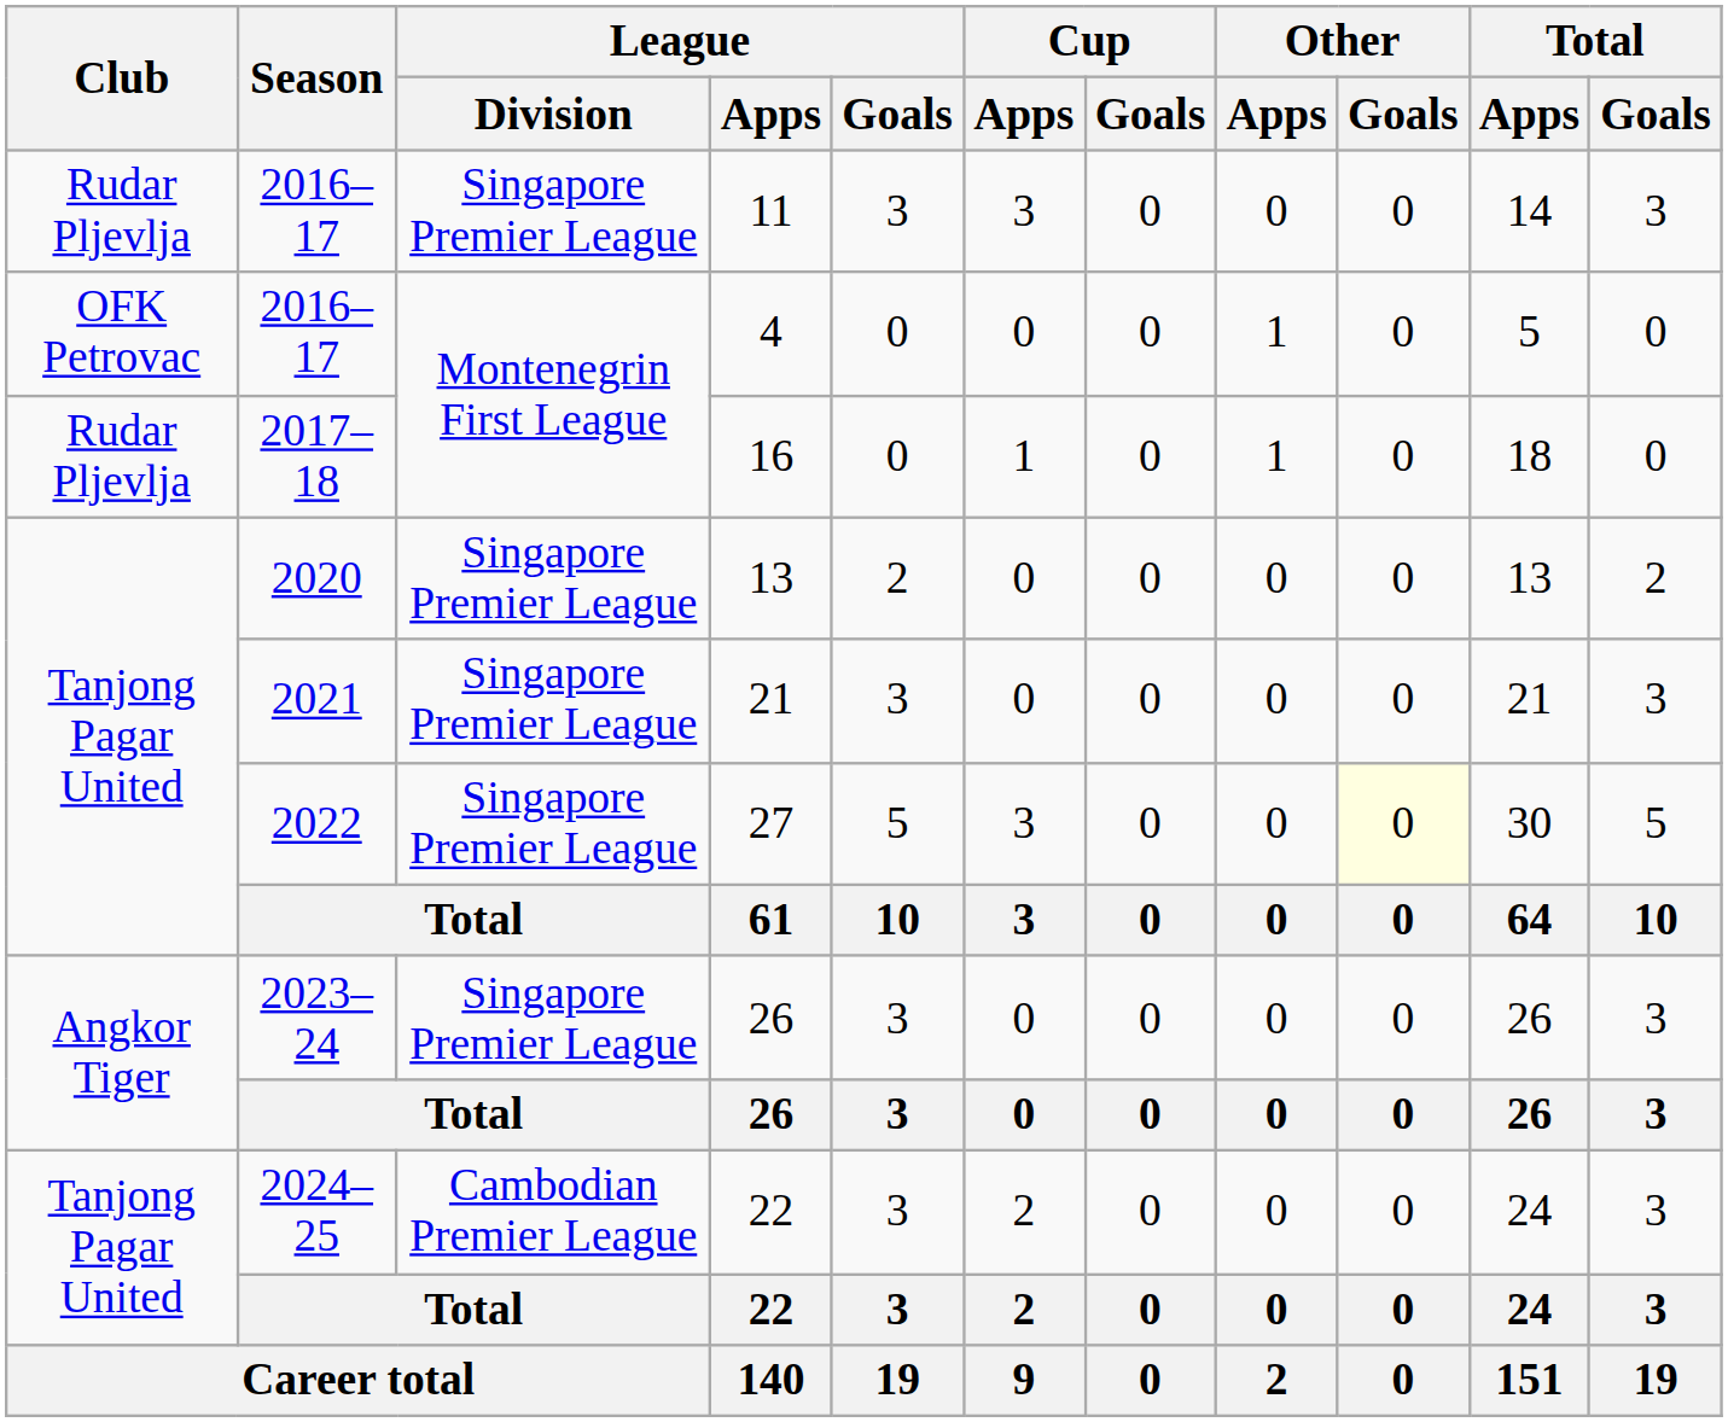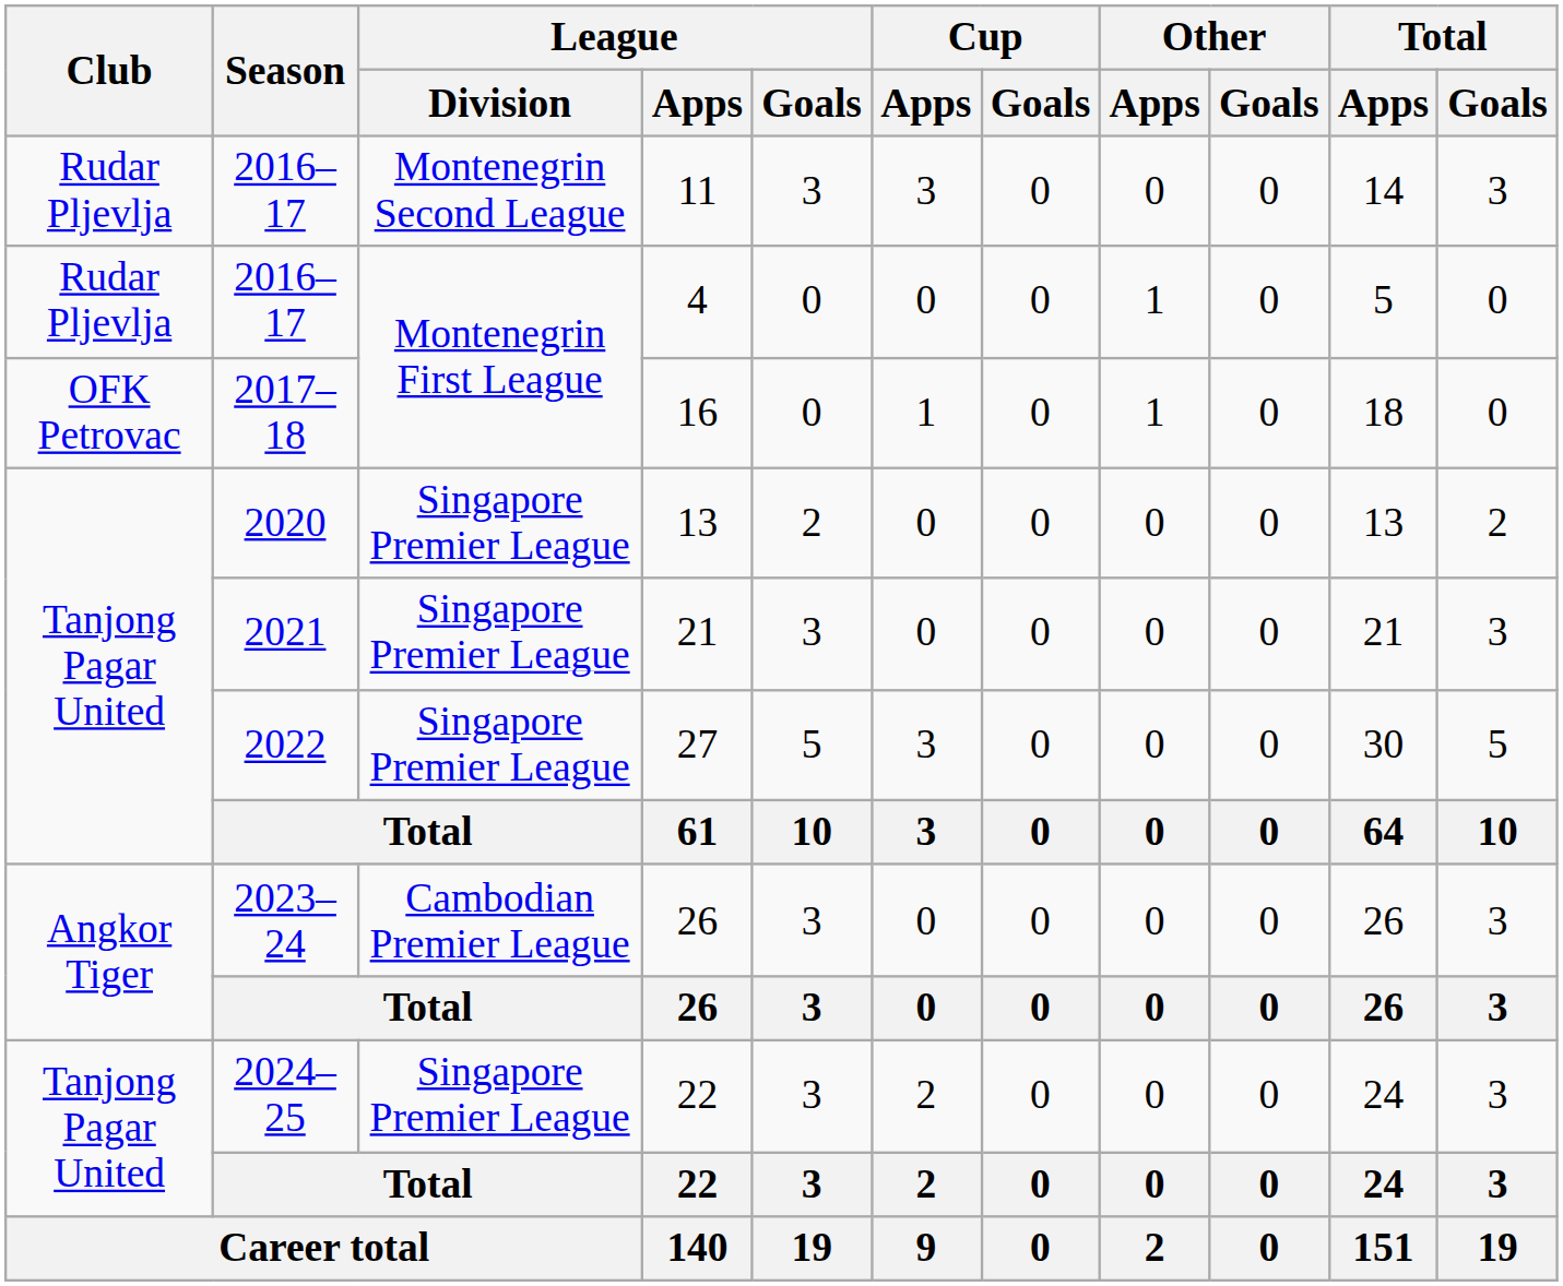11 | League / Division: Singapore Premier League -> Montenegrin Second League
4 | Club: OFK Petrovac -> Rudar Pljevlja
16 | Club: Rudar Pljevlja -> OFK Petrovac
27 | Other / Goals: lightyellow background -> no background
2023–24 / 26 | League / Division: Singapore Premier League -> Cambodian Premier League
2024–25 / 22 | League / Division: Cambodian Premier League -> Singapore Premier League
